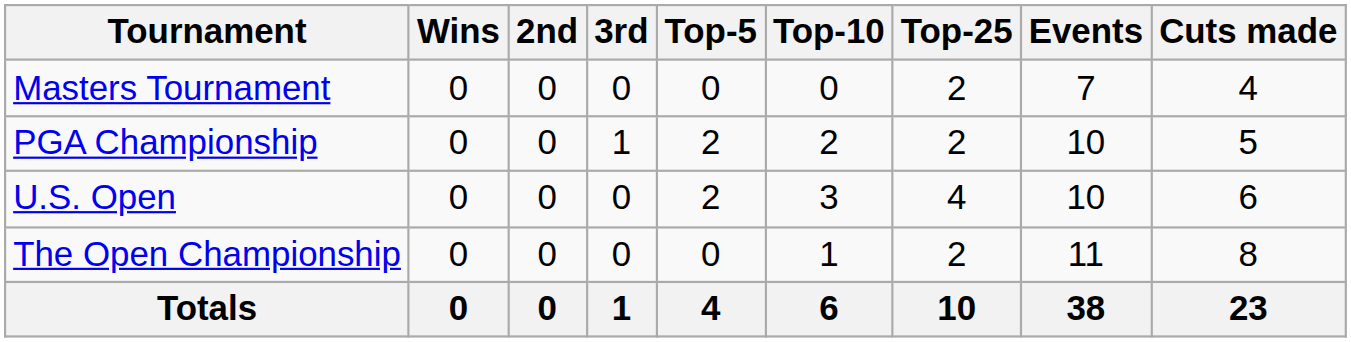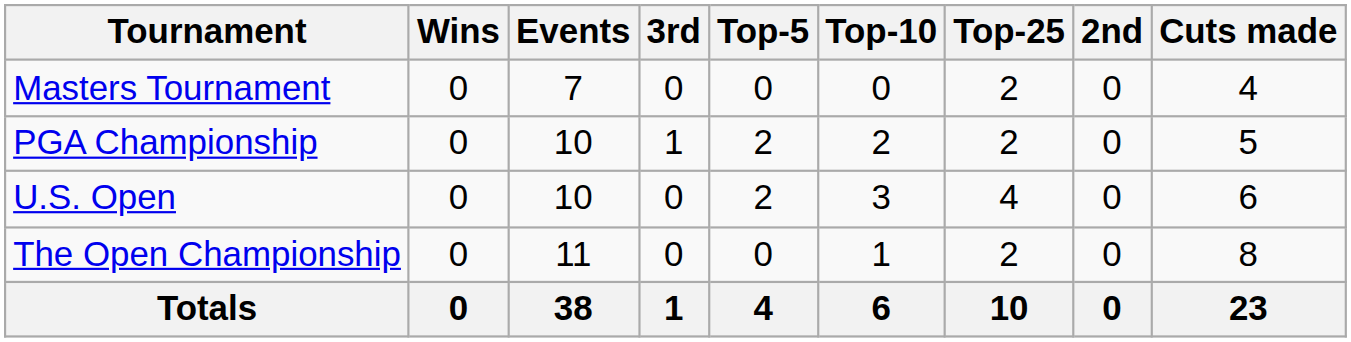columns swapped: 2nd <-> Events
